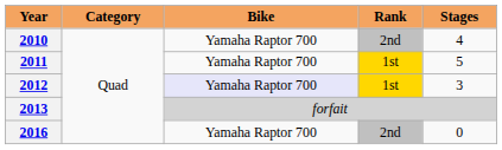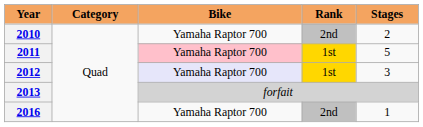2010 | Stages: 4 -> 2
2011 | Bike: no background -> pink background
2016 | Stages: 0 -> 1
